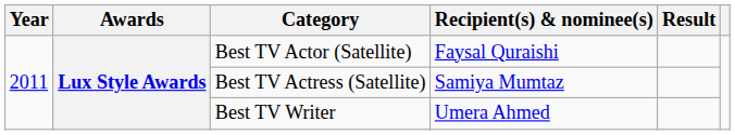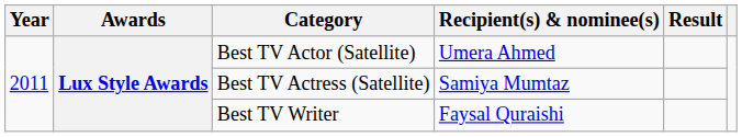Best TV Actor (Satellite) | Recipient(s) & nominee(s): Faysal Quraishi -> Umera Ahmed
Best TV Writer | Recipient(s) & nominee(s): Umera Ahmed -> Faysal Quraishi
